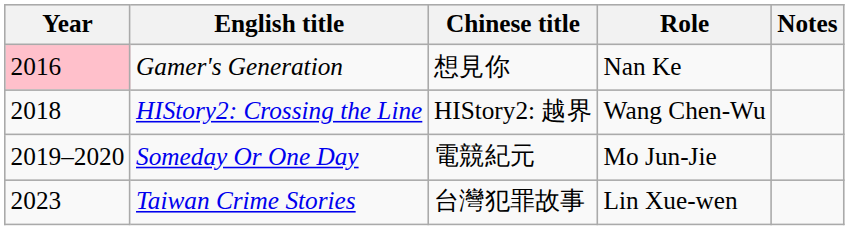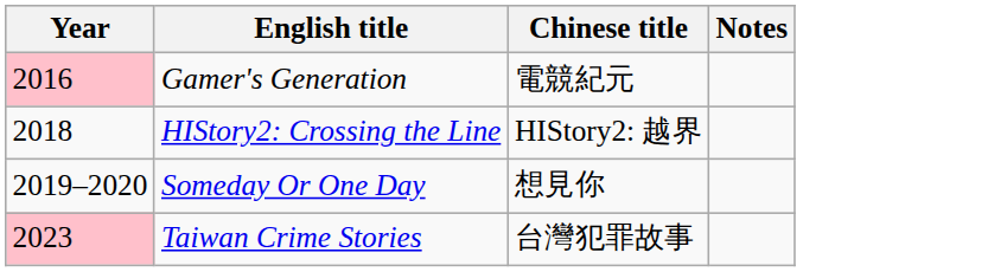- column: Role | Nan Ke | Wang Chen-Wu | Mo Jun-Jie | Lin Xue-wen
Gamer's Generation | Chinese title: 想見你 -> 電競紀元
Someday Or One Day | Chinese title: 電競紀元 -> 想見你
Taiwan Crime Stories | Year: no background -> pink background
